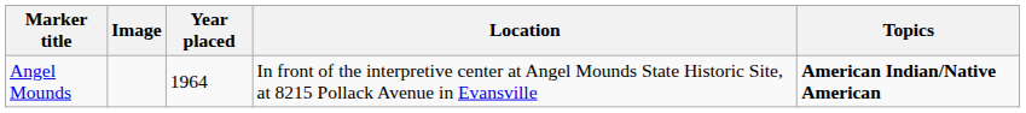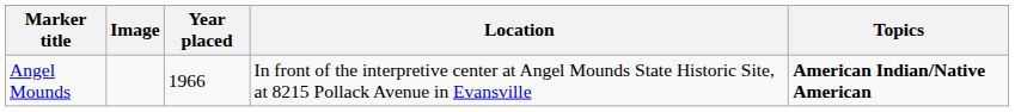Angel Mounds | Year placed: 1964 -> 1966
